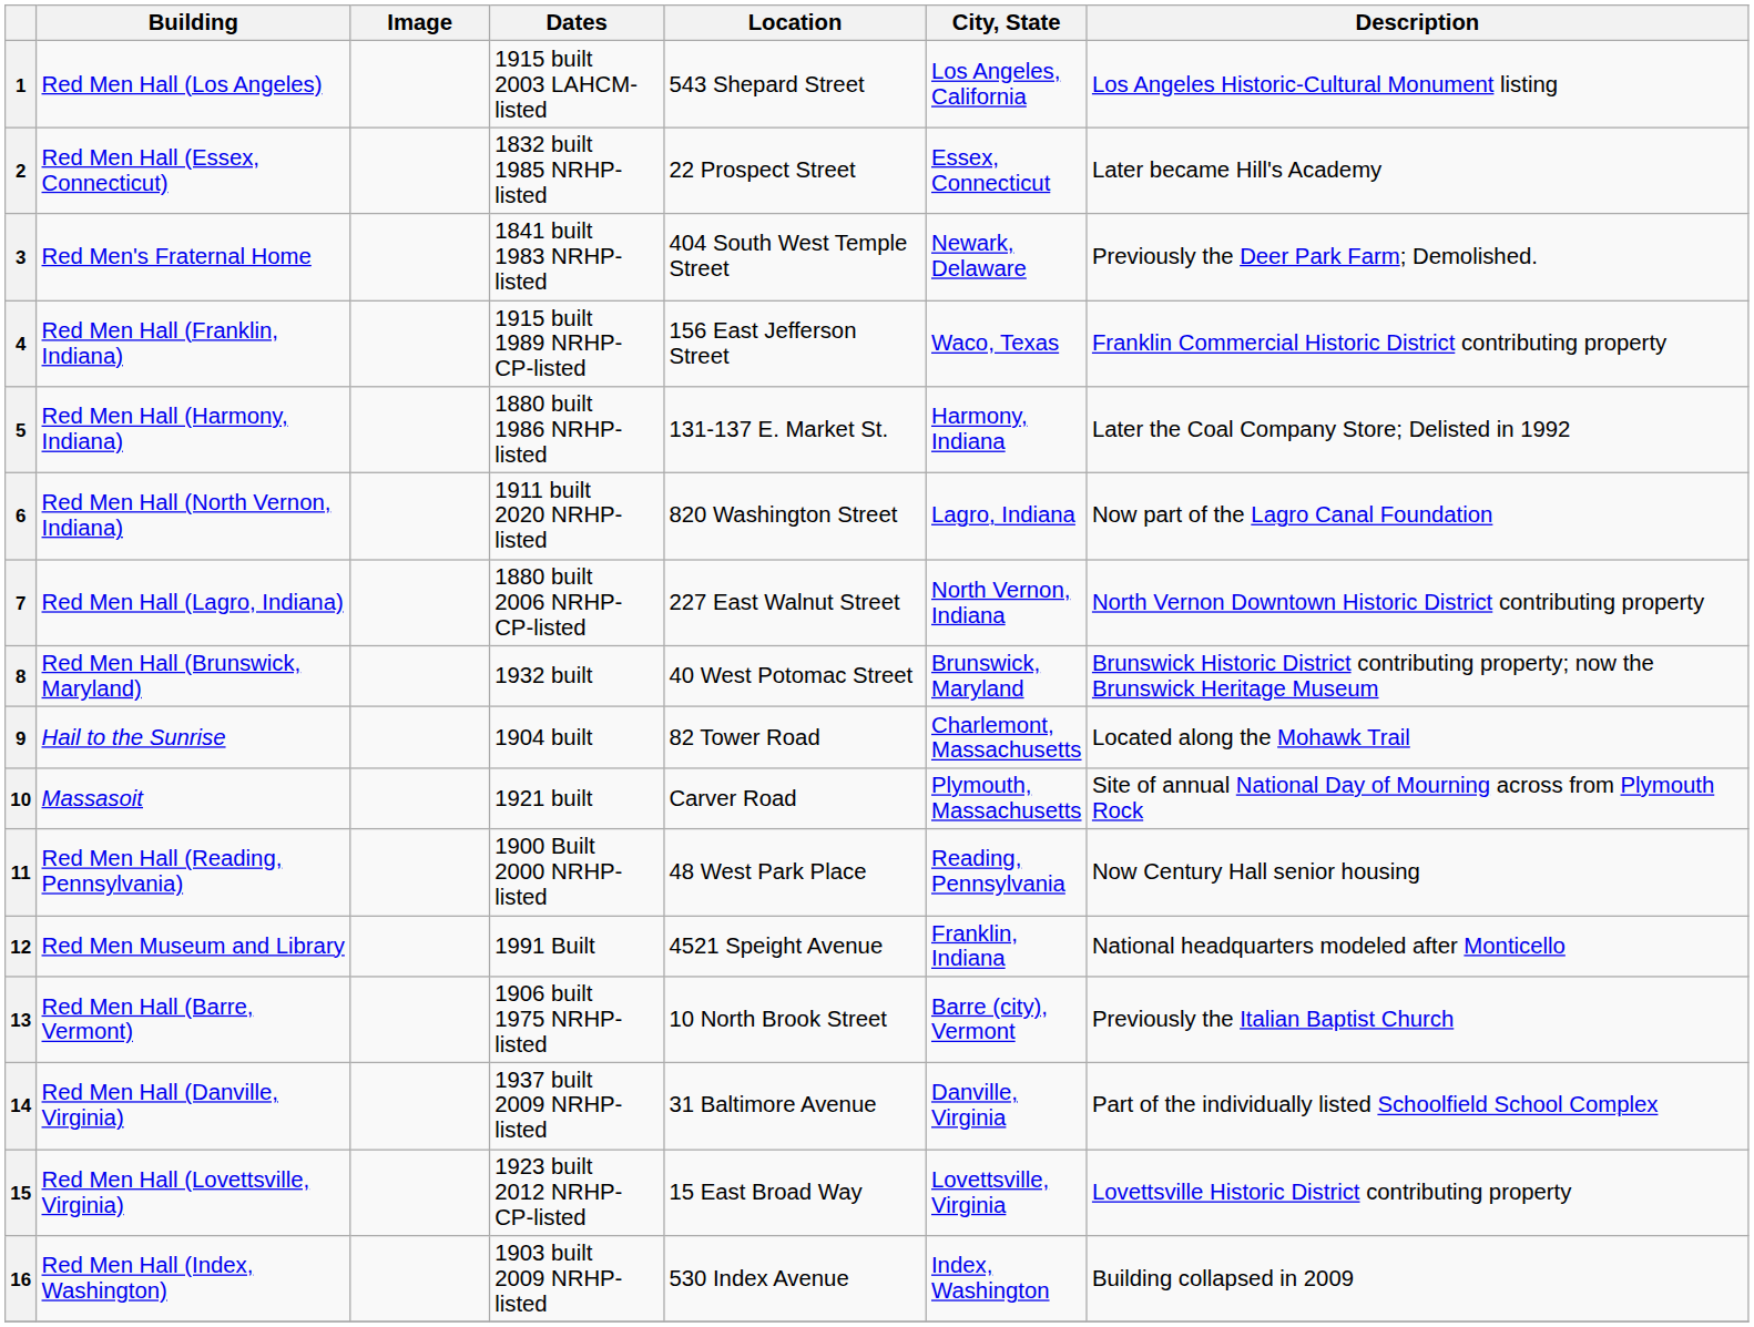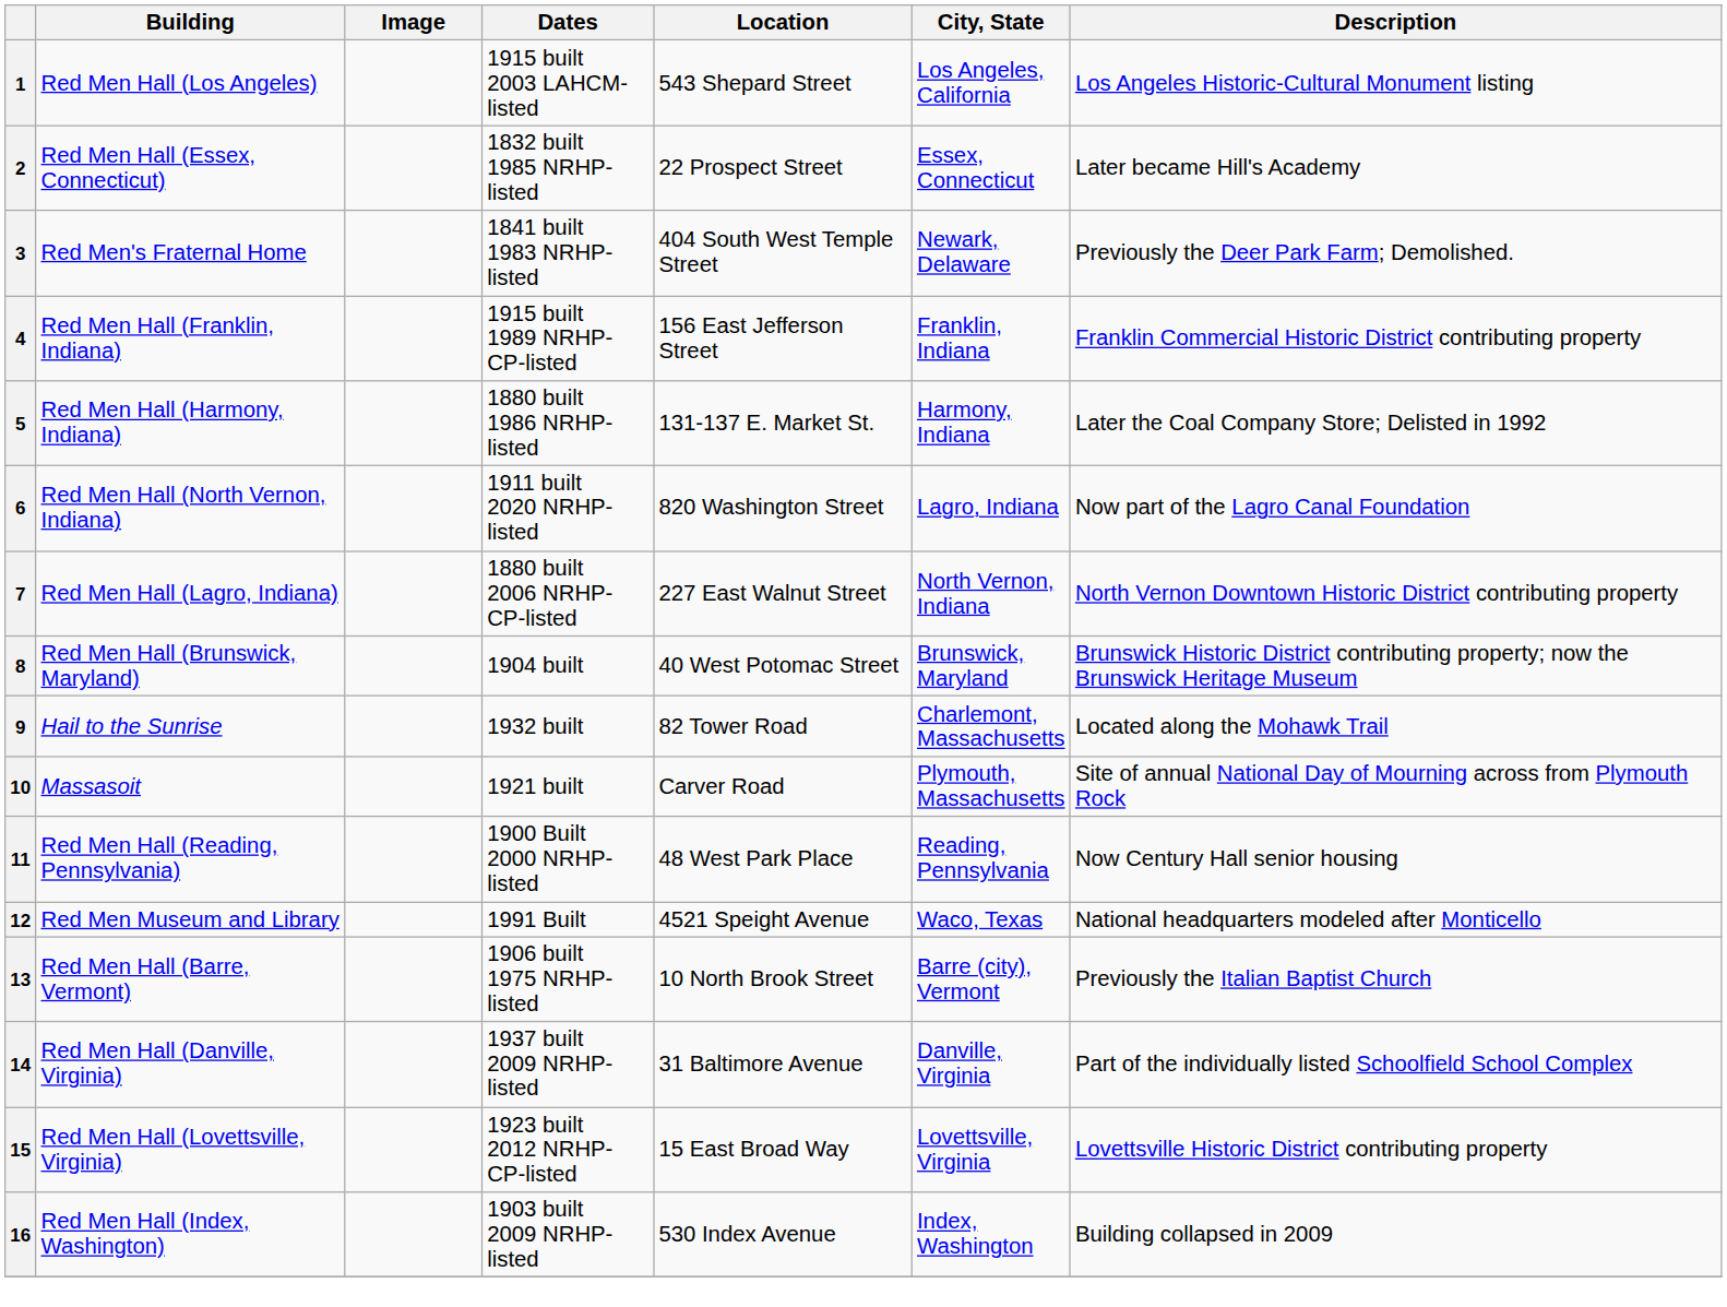4 | City, State: Waco, Texas -> Franklin, Indiana
8 | Dates: 1932 built -> 1904 built
9 | Dates: 1904 built -> 1932 built
12 | City, State: Franklin, Indiana -> Waco, Texas
